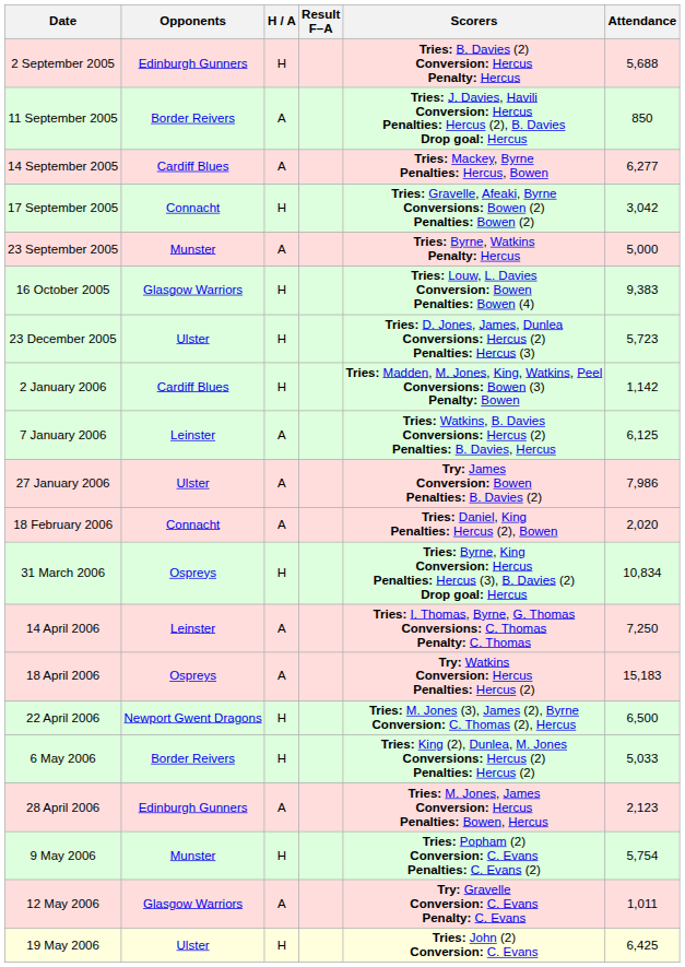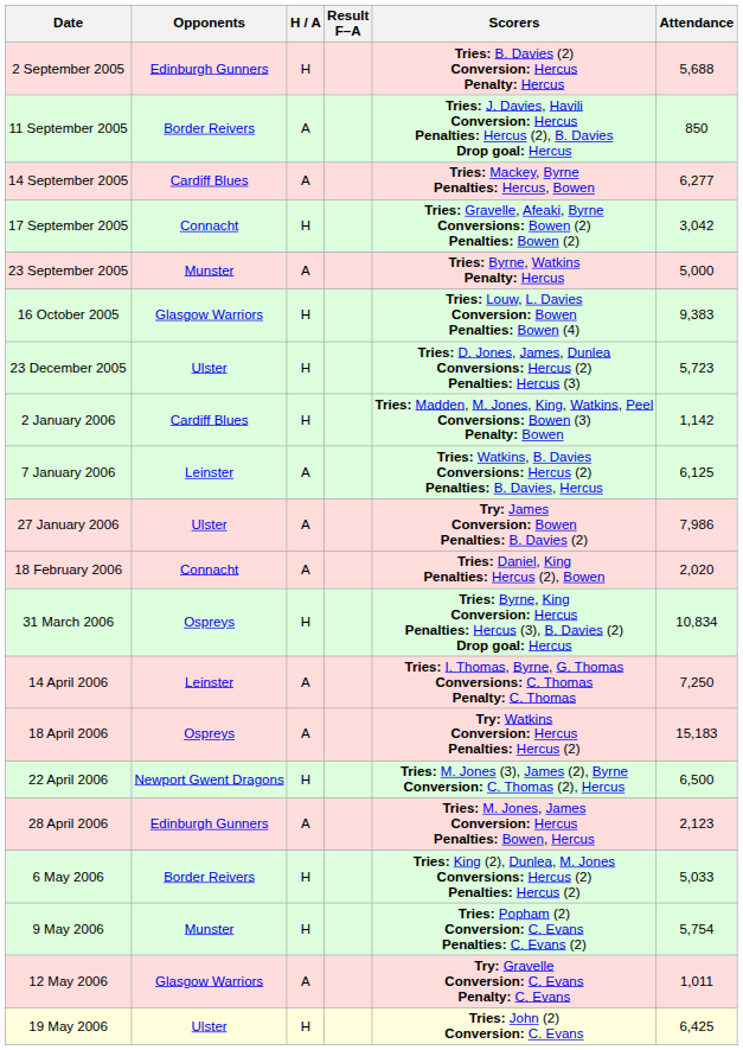rows swapped: 28 April 2006 <-> 6 May 2006
